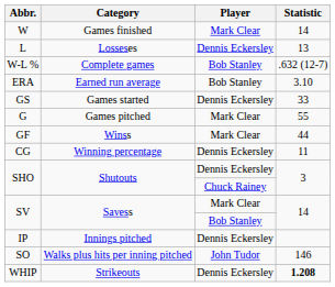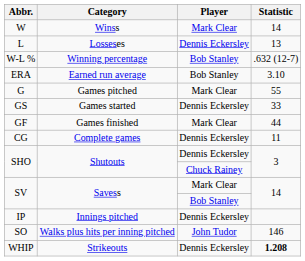W | Category: Games finished -> Winss
W-L % | Category: Complete games -> Winning percentage
rows swapped: G <-> GS
GF | Category: Winss -> Games finished
CG | Category: Winning percentage -> Complete games
